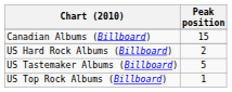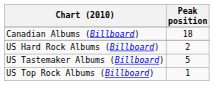Canadian Albums (Billboard) | Peak position: 15 -> 18
